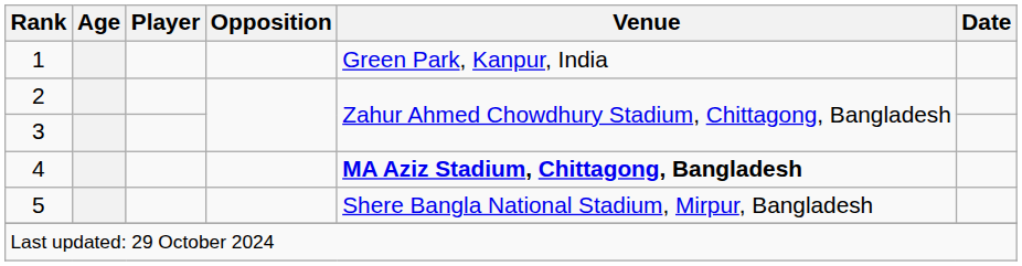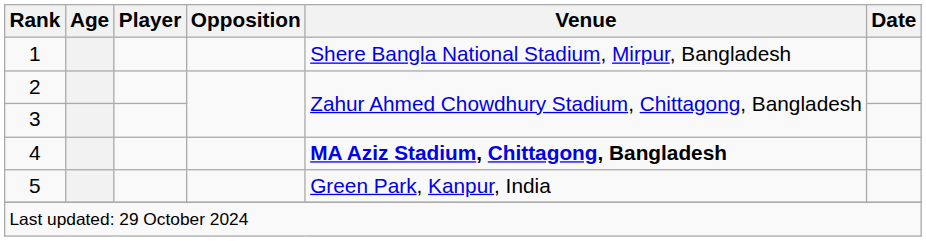1 | Venue: Green Park, Kanpur, India -> Shere Bangla National Stadium, Mirpur, Bangladesh
5 | Venue: Shere Bangla National Stadium, Mirpur, Bangladesh -> Green Park, Kanpur, India
